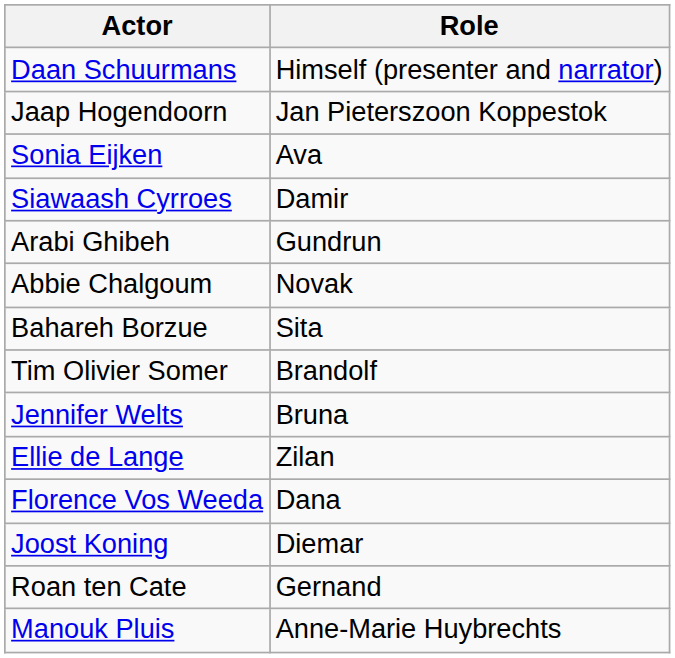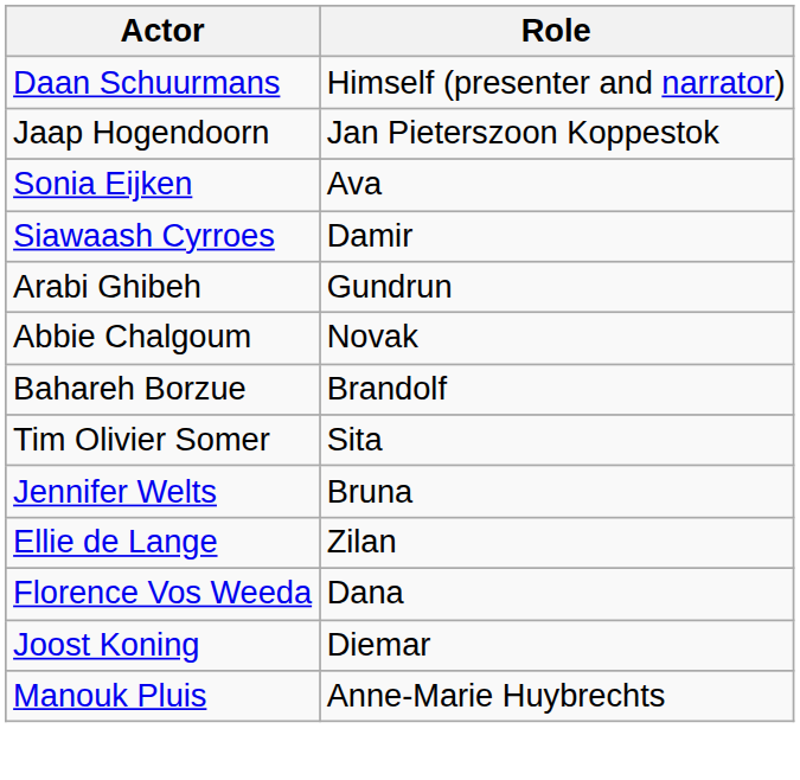Bahareh Borzue | Role: Sita -> Brandolf
Tim Olivier Somer | Role: Brandolf -> Sita
- row: Roan ten Cate | Gernand
